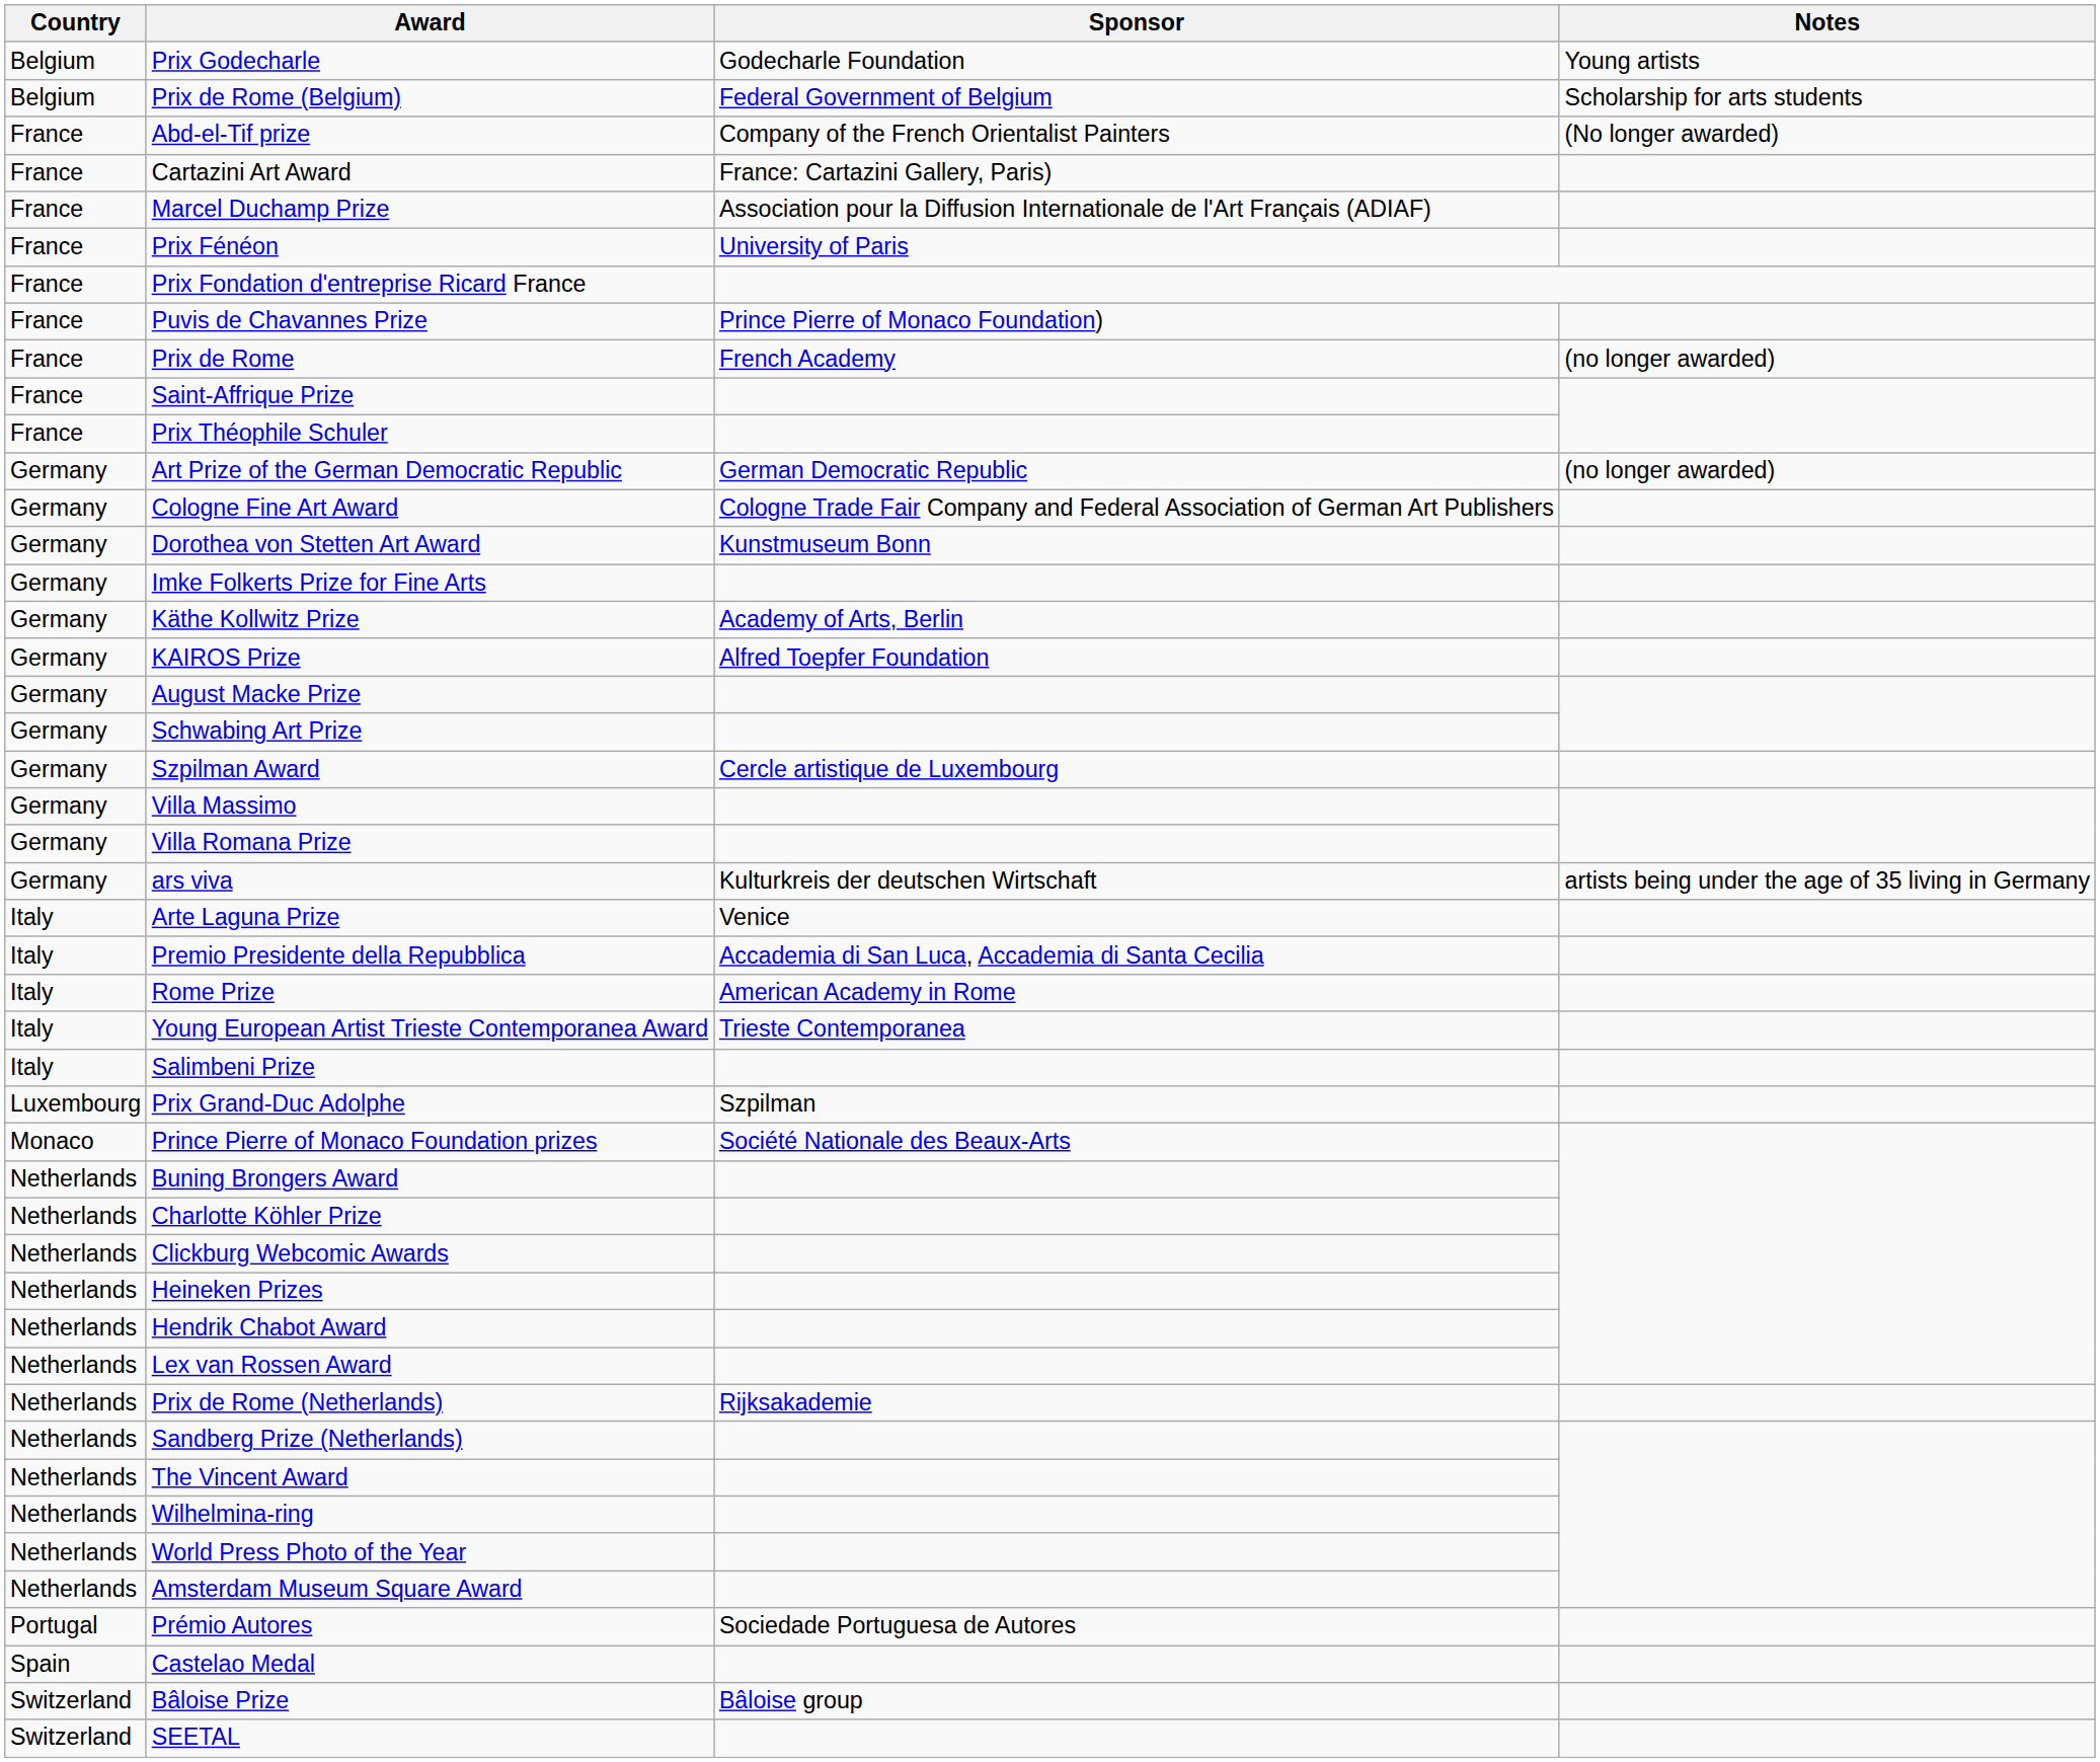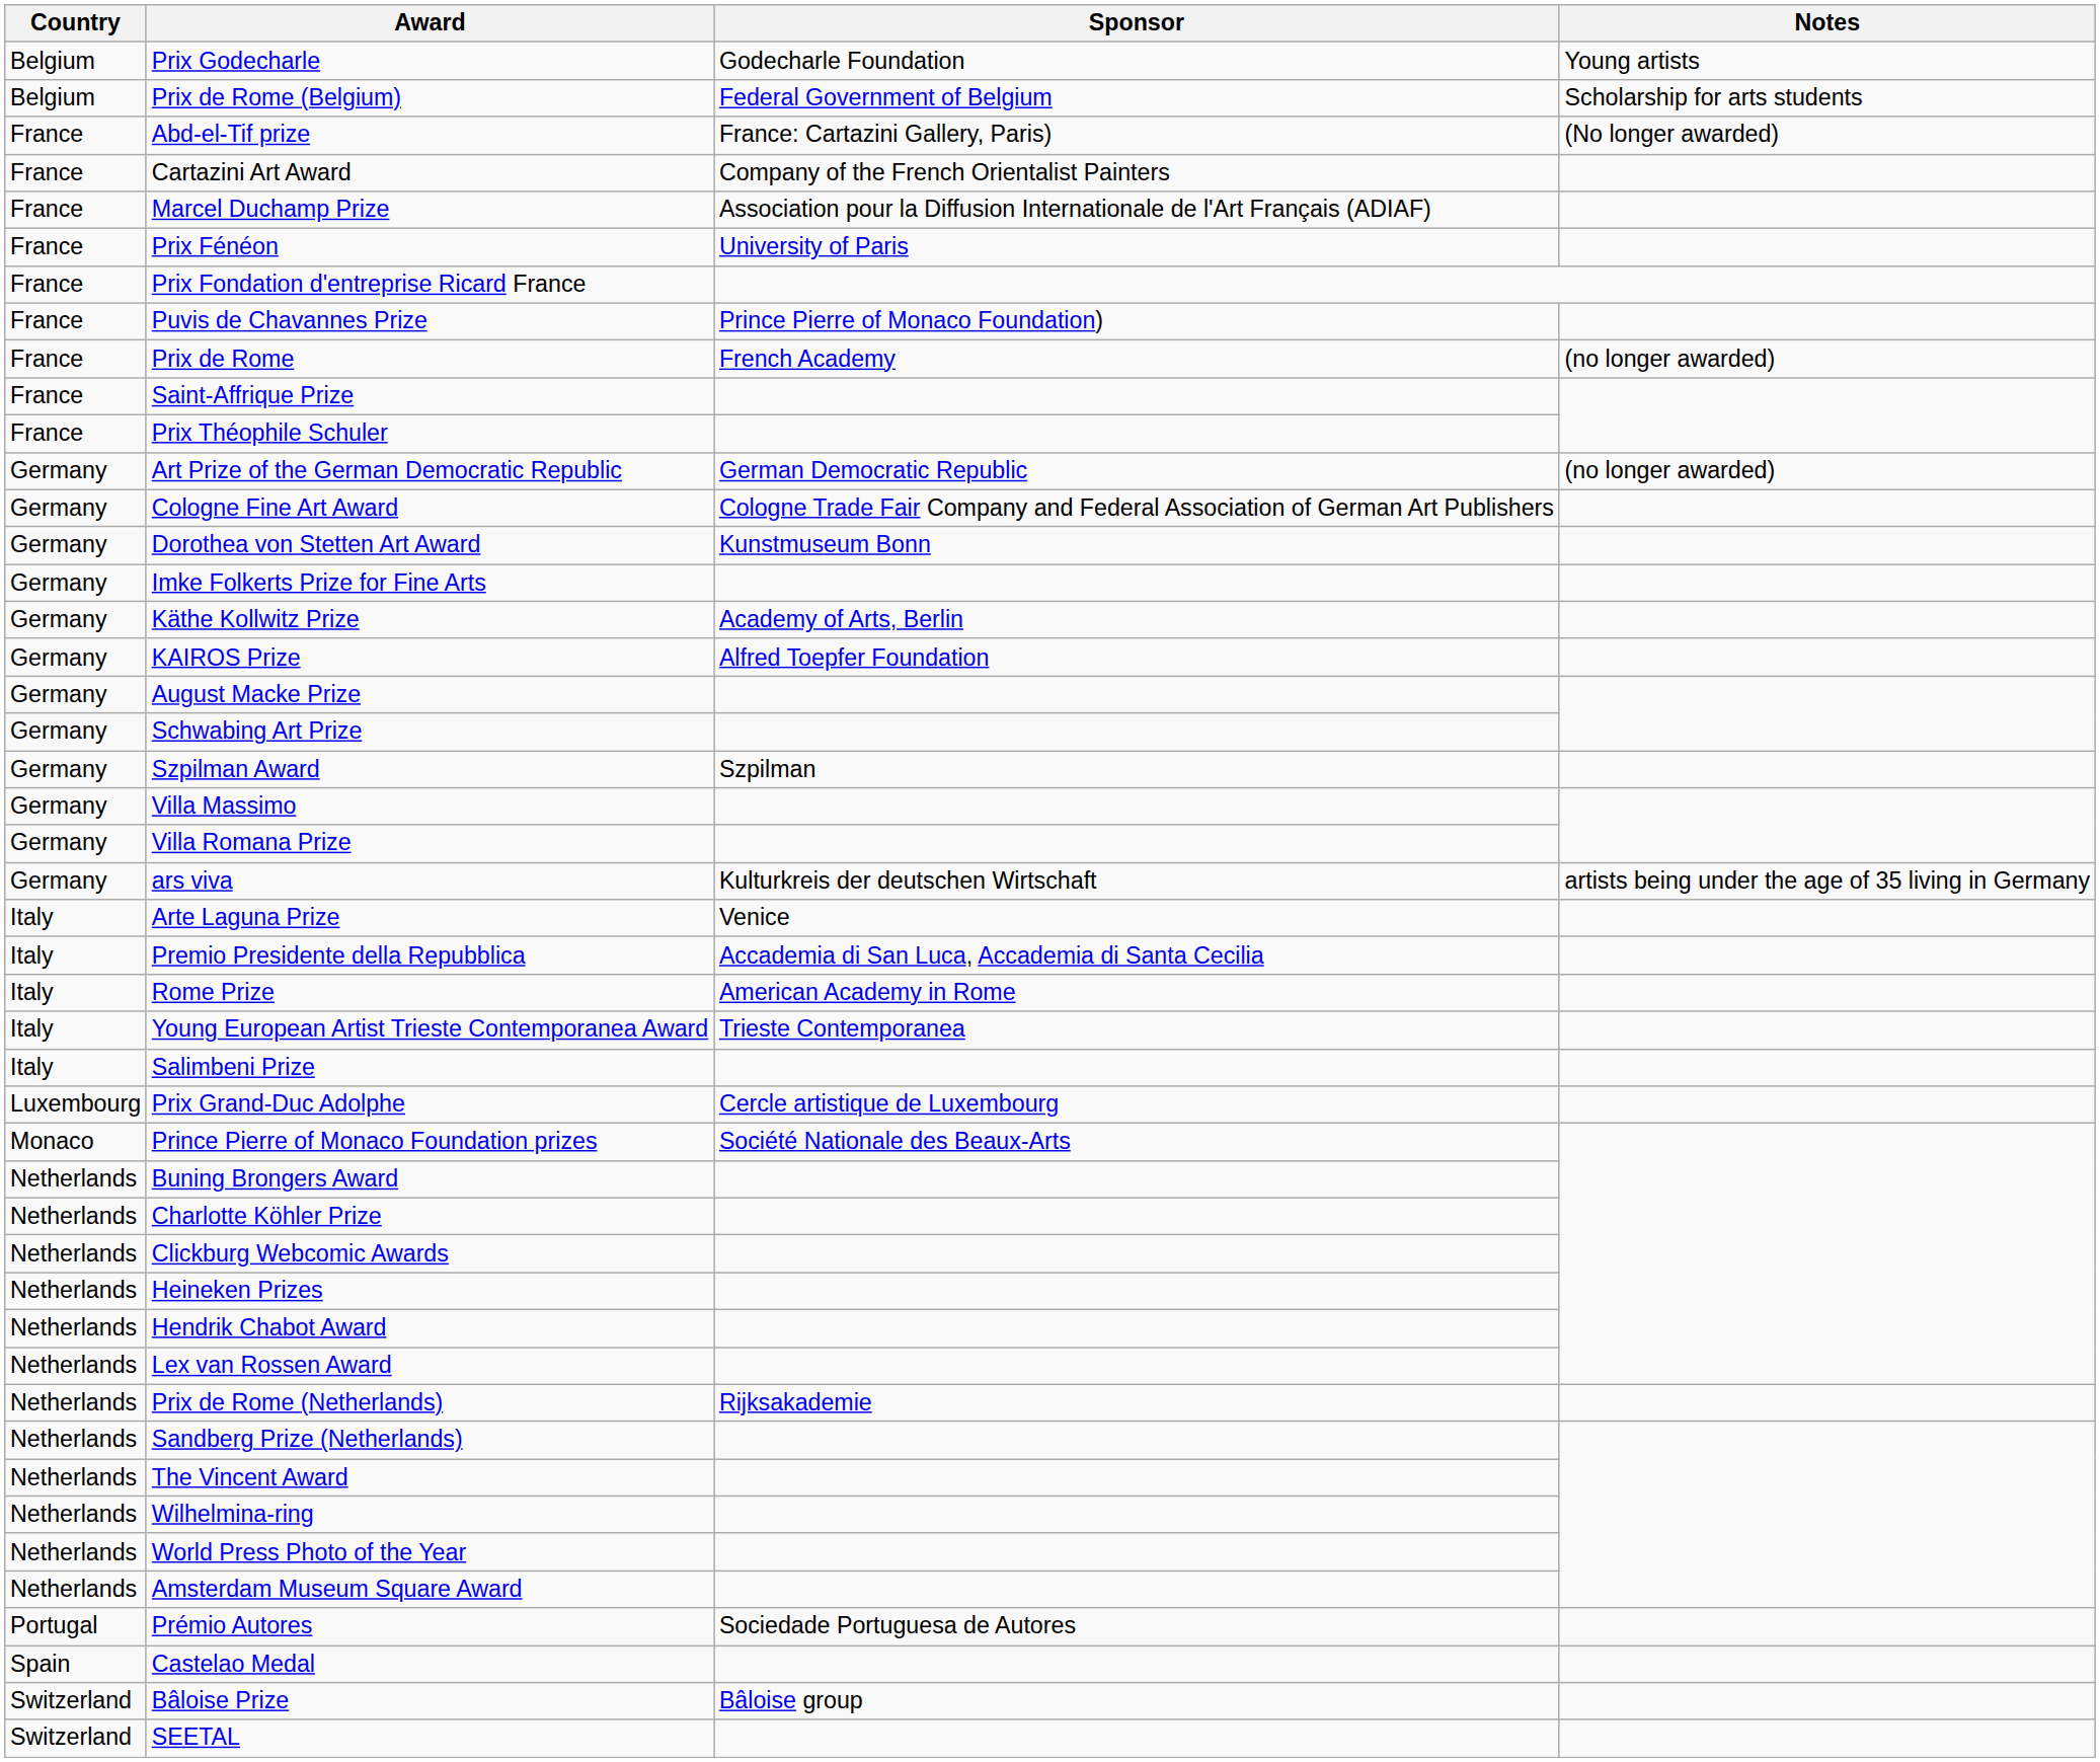Abd-el-Tif prize | Sponsor: Company of the French Orientalist Painters -> France: Cartazini Gallery, Paris)
Cartazini Art Award | Sponsor: France: Cartazini Gallery, Paris) -> Company of the French Orientalist Painters
Szpilman Award | Sponsor: Cercle artistique de Luxembourg -> Szpilman
Prix Grand-Duc Adolphe | Sponsor: Szpilman -> Cercle artistique de Luxembourg
